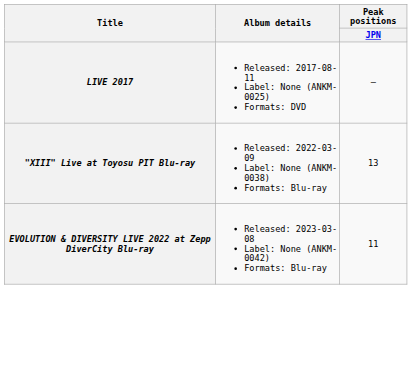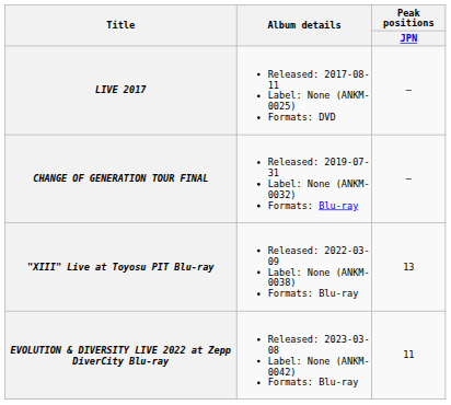+ row: CHANGE OF GENERATION TOUR FINAL | Released: 2019-07-31 Label: None (ANKM-0032) Formats: Blu-ray | —
